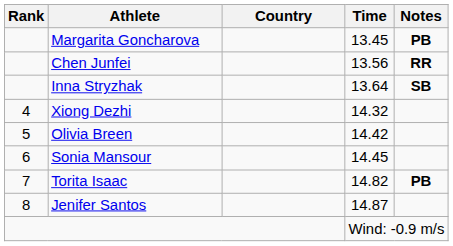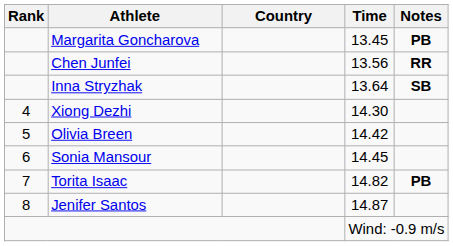Xiong Dezhi | Time: 14.32 -> 14.30
